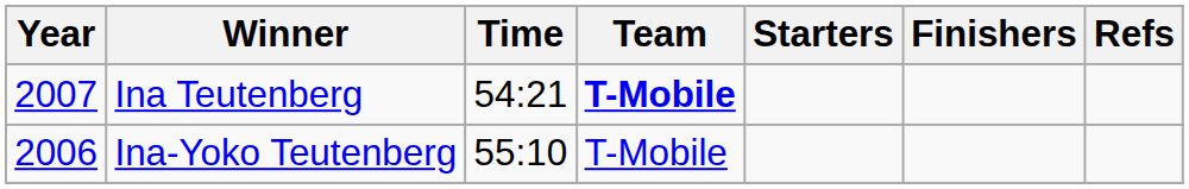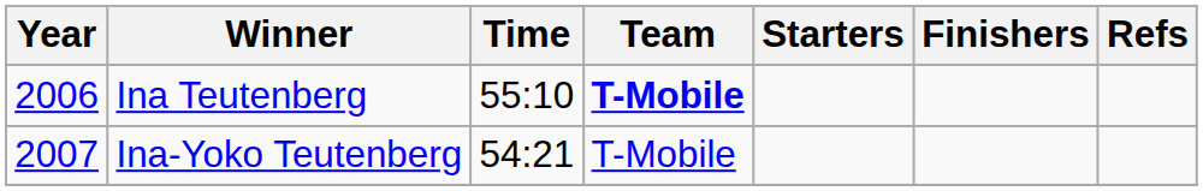Ina Teutenberg | Year: 2007 -> 2006
Ina Teutenberg | Time: 54:21 -> 55:10
Ina-Yoko Teutenberg | Year: 2006 -> 2007
Ina-Yoko Teutenberg | Time: 55:10 -> 54:21
